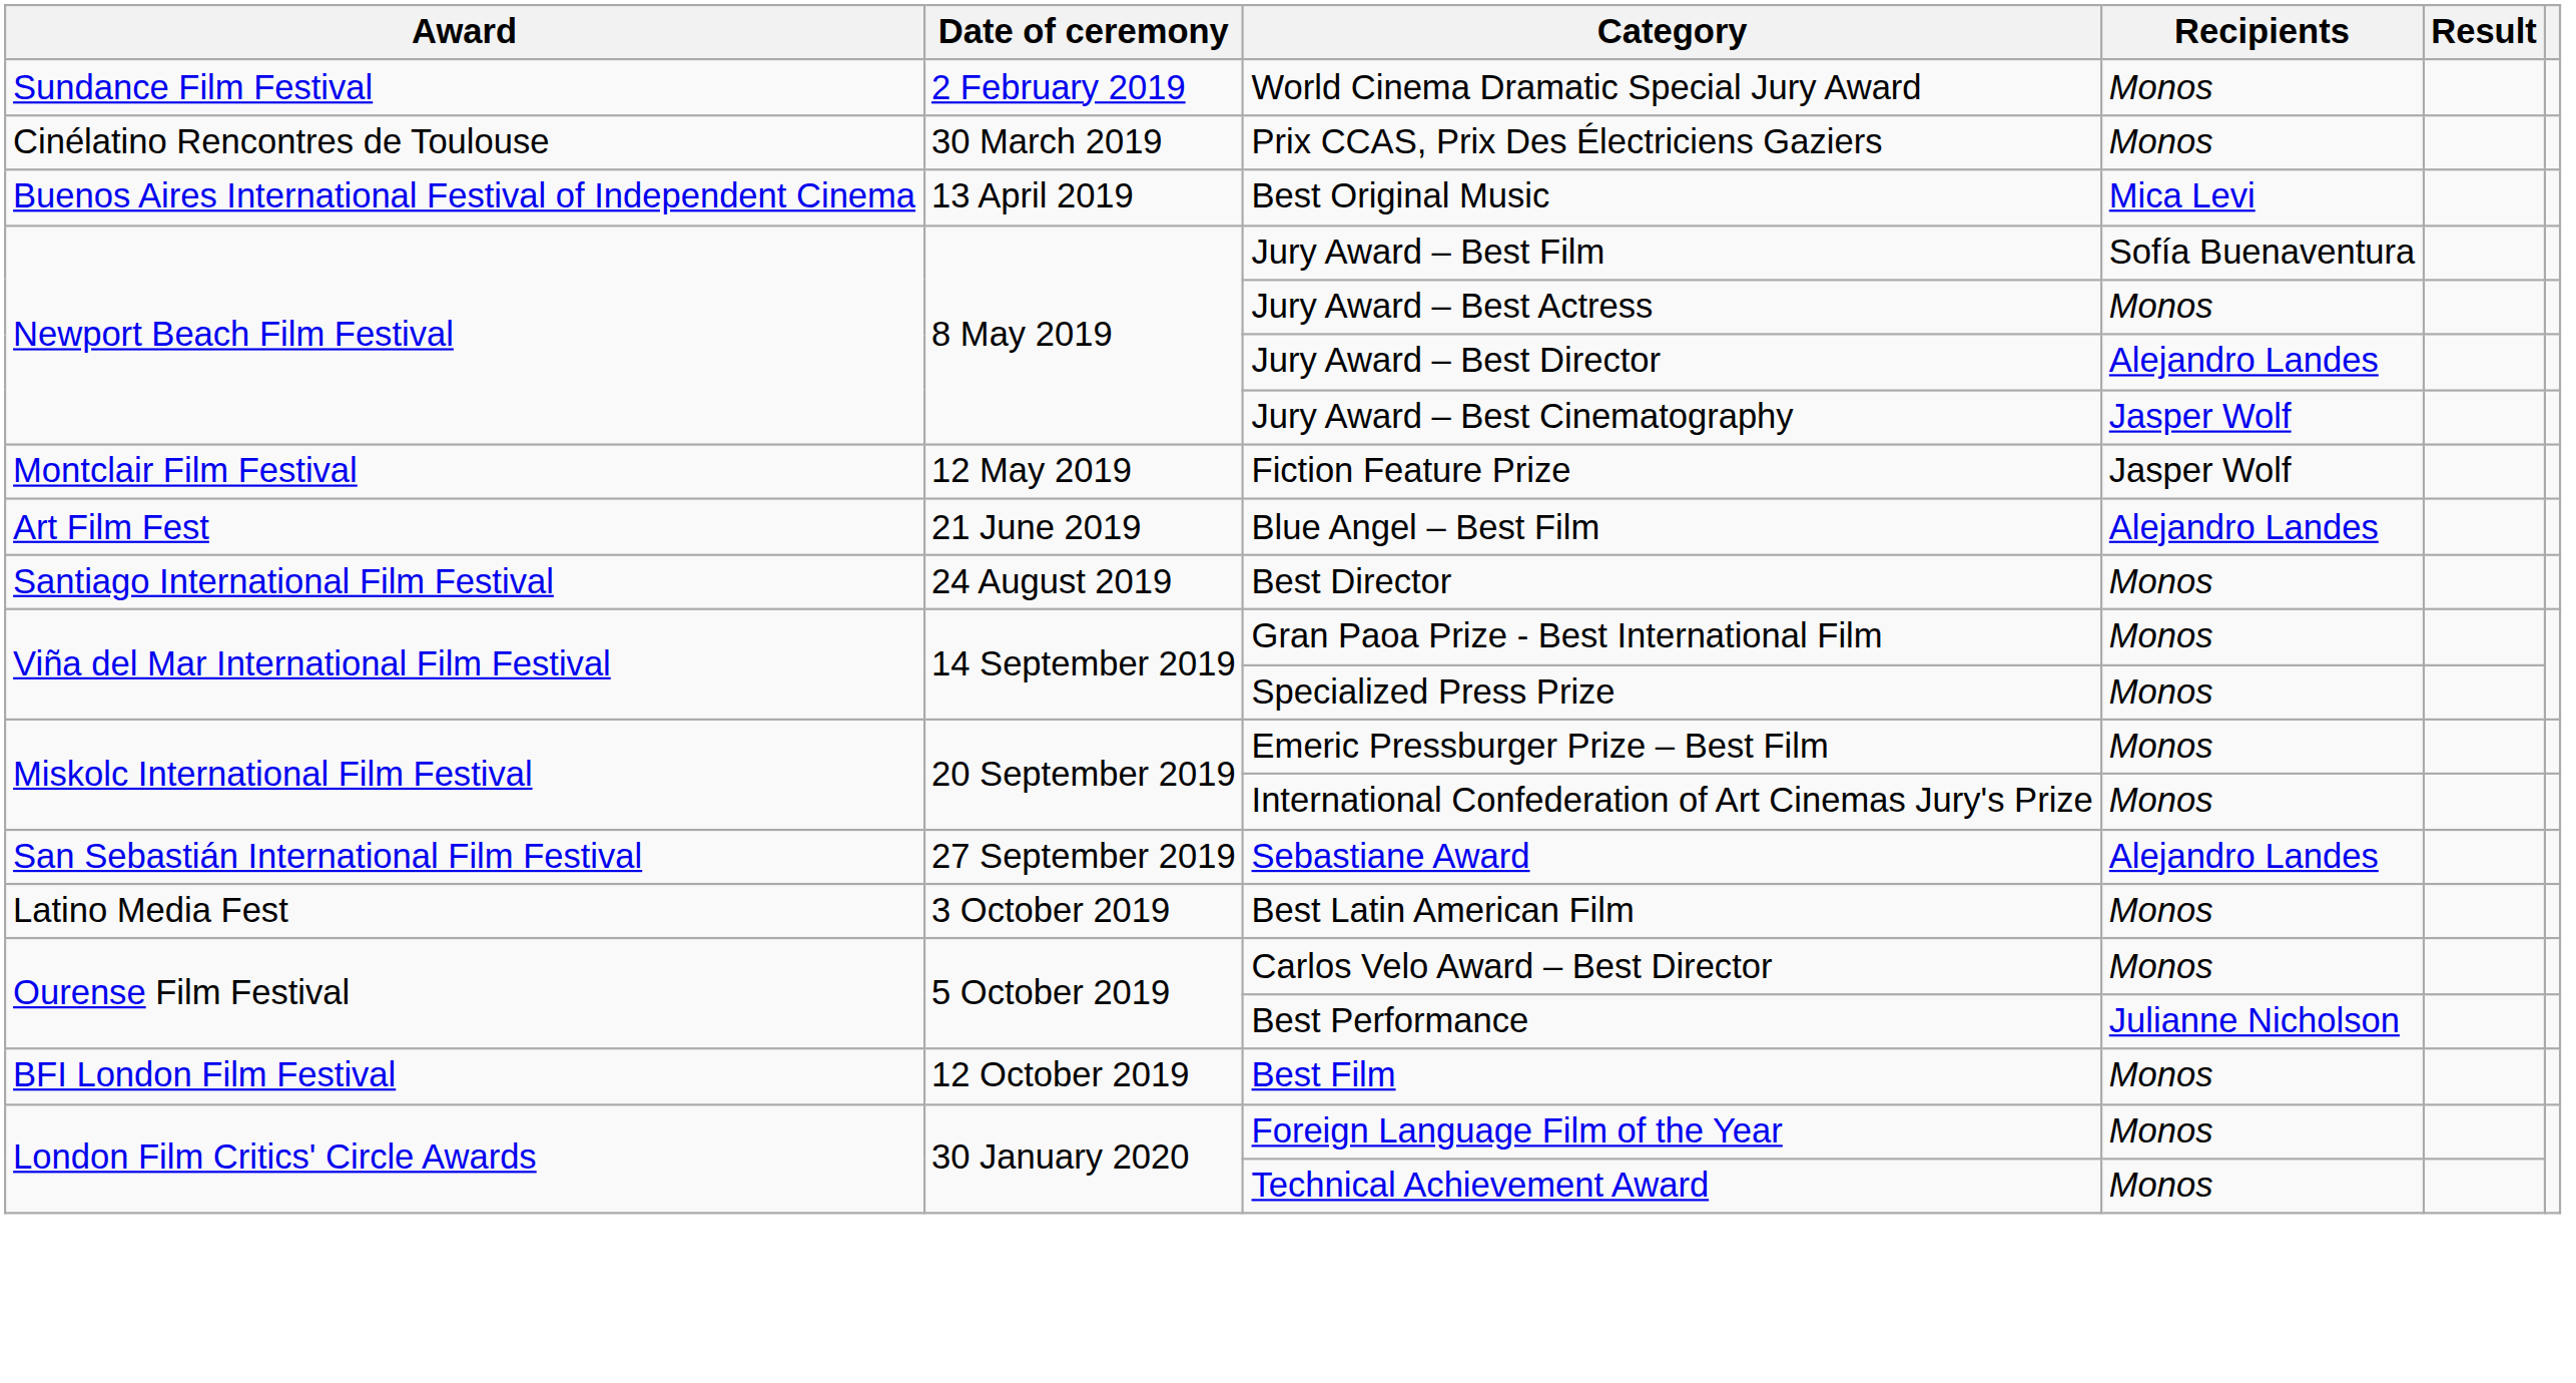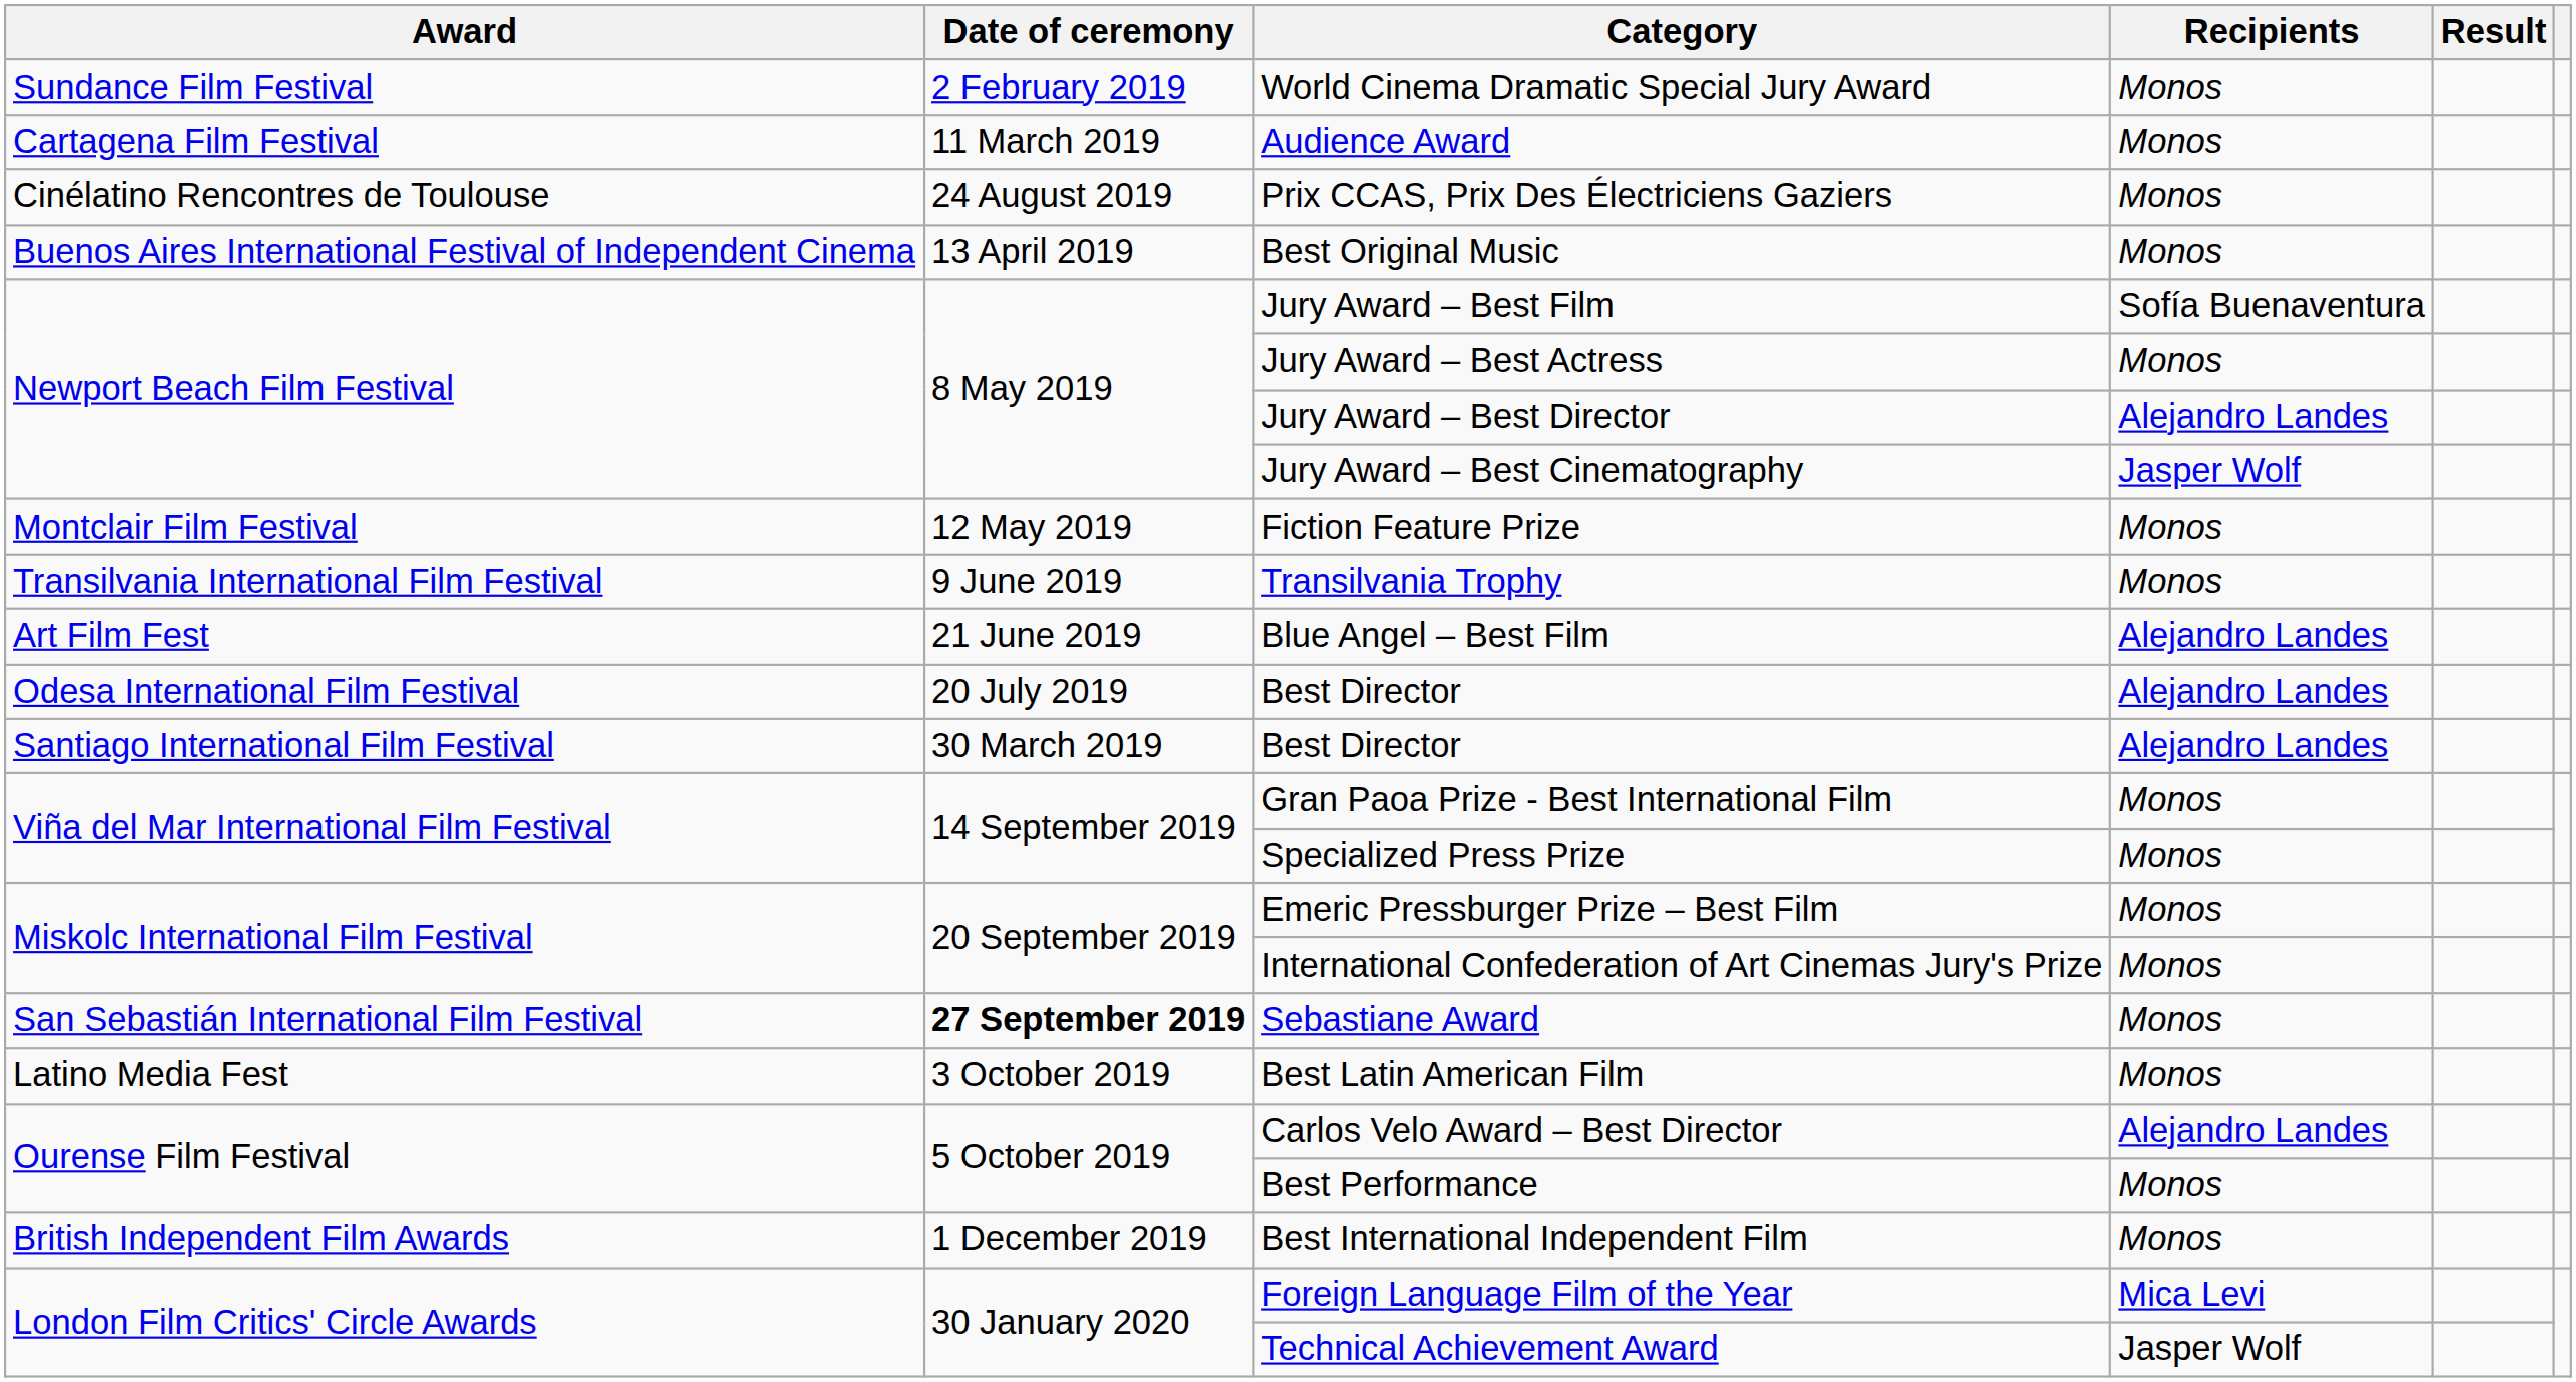+ row: Cartagena Film Festival | 11 March 2019 | Audience Award | Monos
Prix CCAS, Prix Des Électriciens Gaziers | Date of ceremony: 30 March 2019 -> 24 August 2019
Best Original Music | Recipients: Mica Levi -> Monos
Fiction Feature Prize | Recipients: Jasper Wolf -> Monos
+ row: Transilvania International Film Festival | 9 June 2019 | Transilvania Trophy | Monos
+ row: Odesa International Film Festival | 20 July 2019 | Best Director | Alejandro Landes
Santiago International Film Festival / Best Director | Date of ceremony: 24 August 2019 -> 30 March 2019
Santiago International Film Festival / Best Director | Recipients: Monos -> Alejandro Landes
Sebastiane Award | Date of ceremony: normal -> bold
Sebastiane Award | Recipients: Alejandro Landes -> Monos
Carlos Velo Award – Best Director | Recipients: Monos -> Alejandro Landes
Best Performance | Recipients: Julianne Nicholson -> Monos
- row: BFI London Film Festival | 12 October 2019 | Best Film | Monos
+ row: British Independent Film Awards | 1 December 2019 | Best International Independent Film | Monos
Foreign Language Film of the Year | Recipients: Monos -> Mica Levi
Technical Achievement Award | Recipients: Monos -> Jasper Wolf
